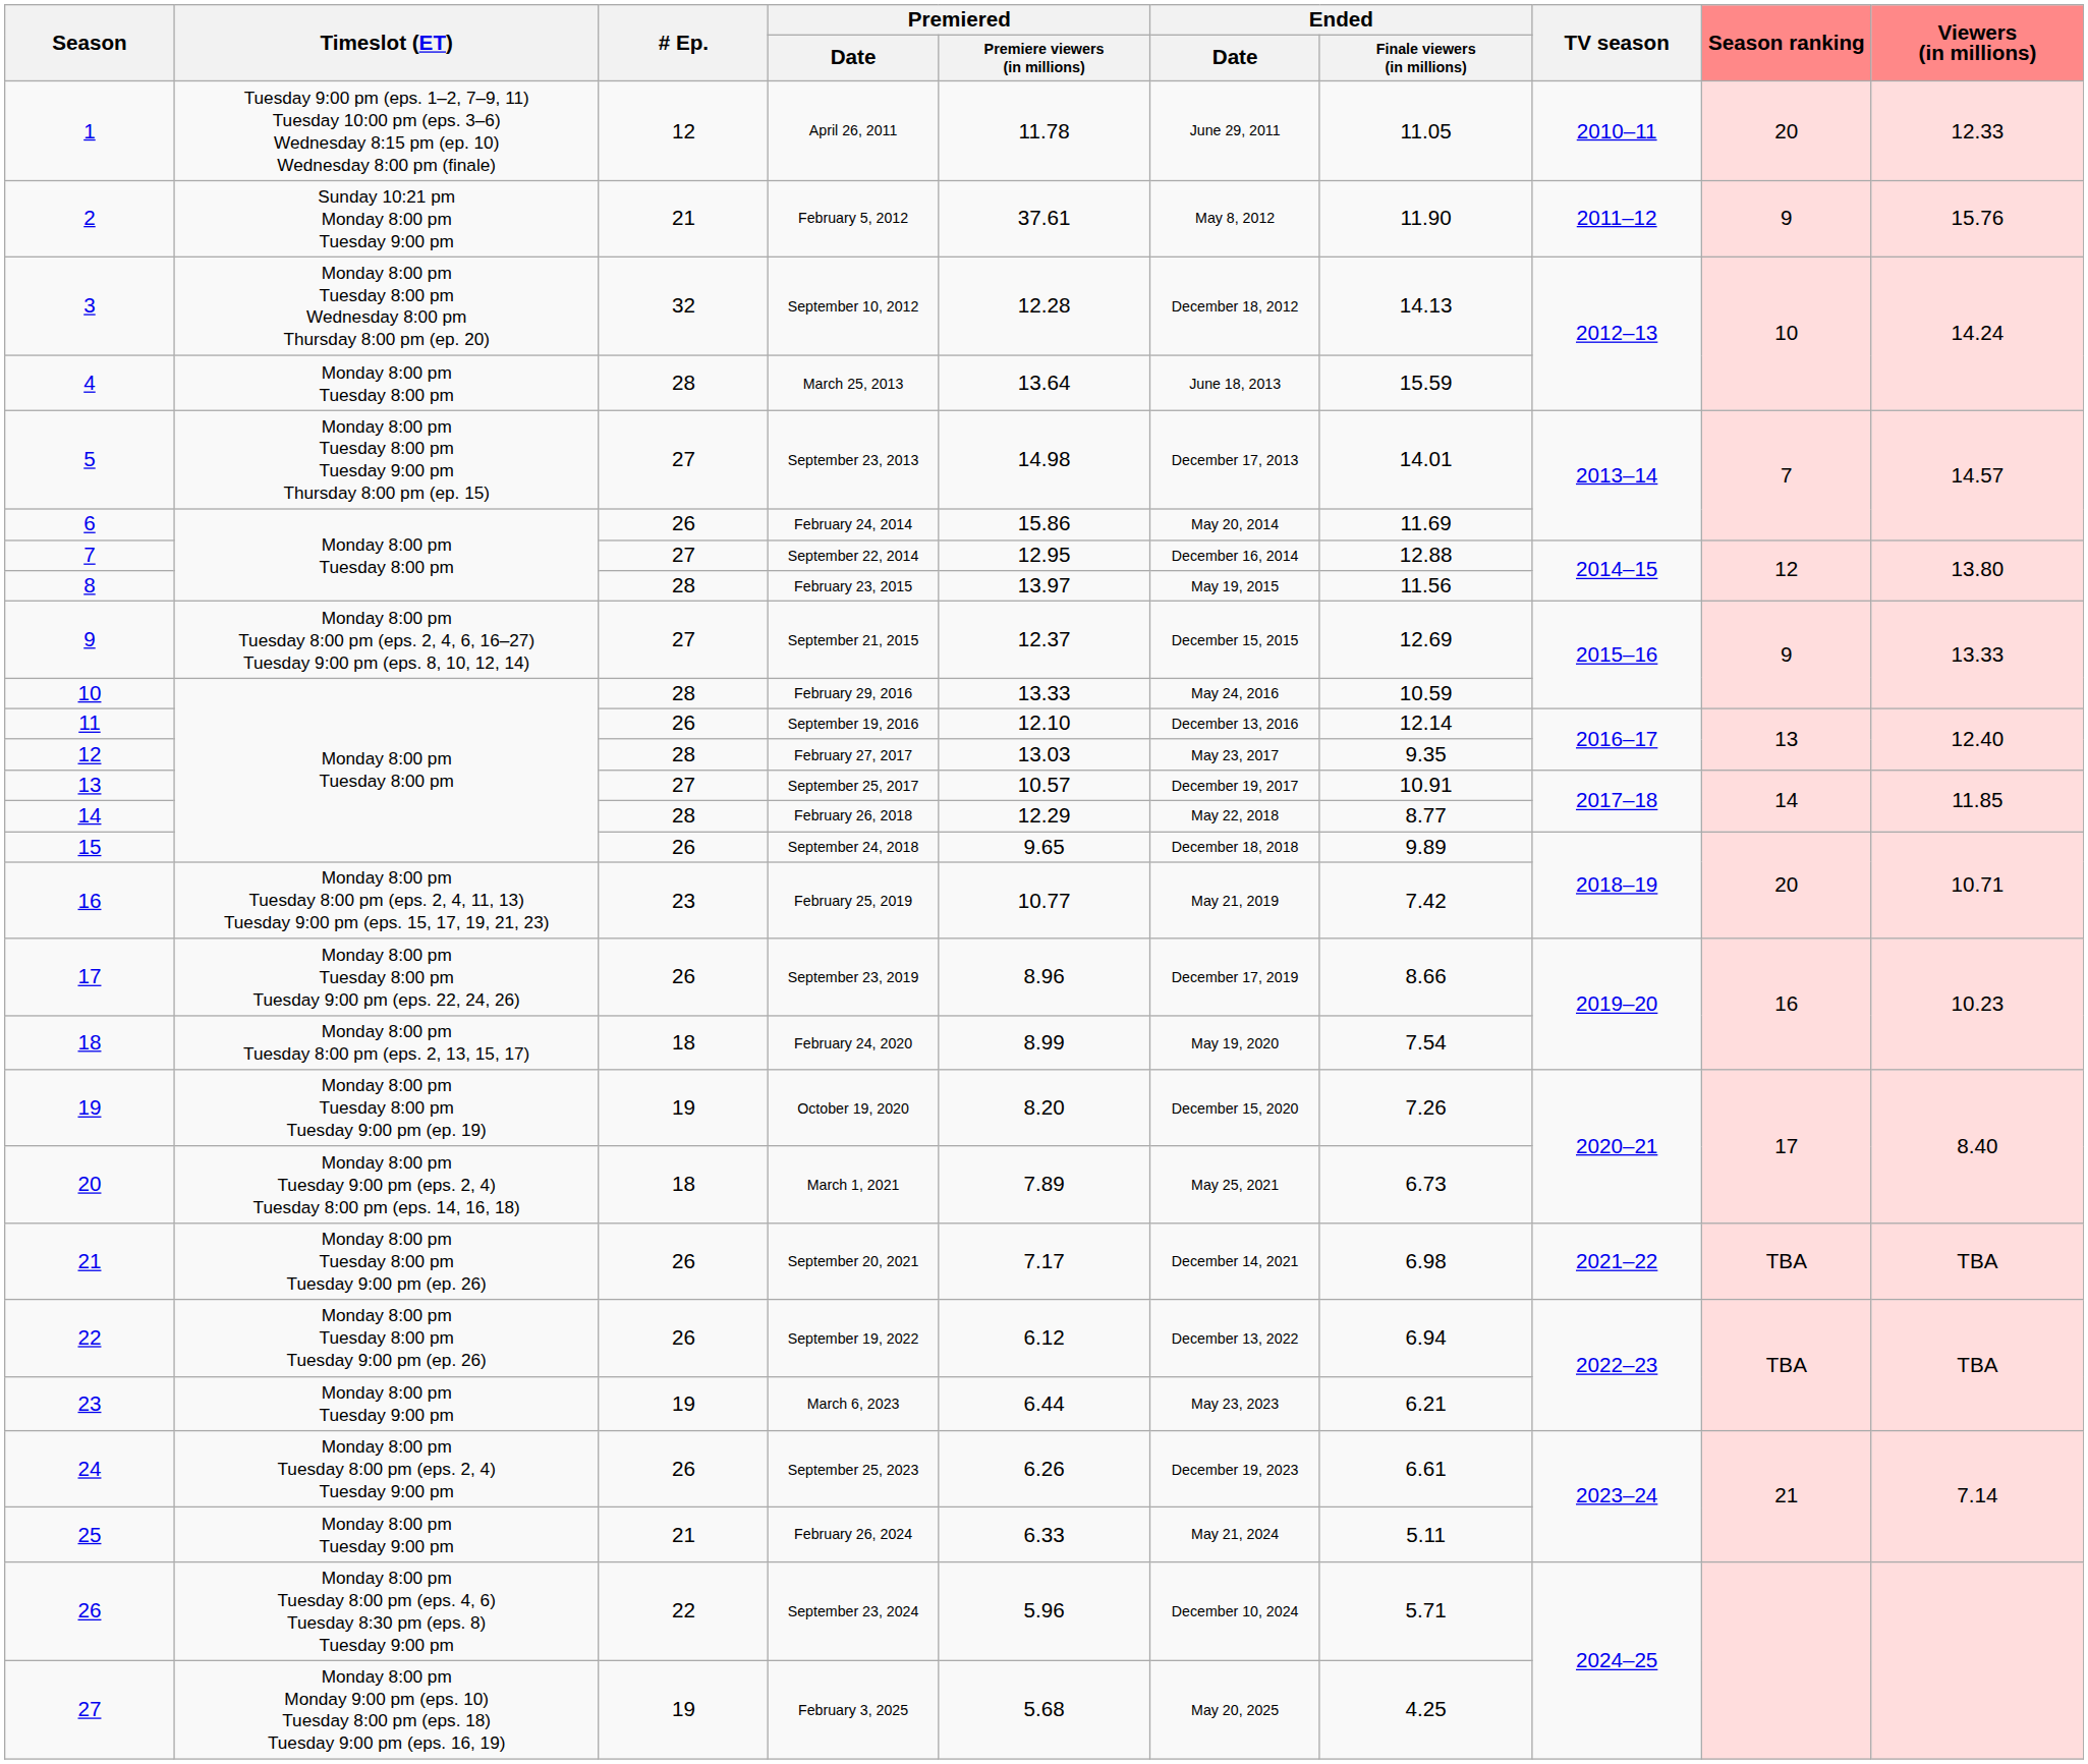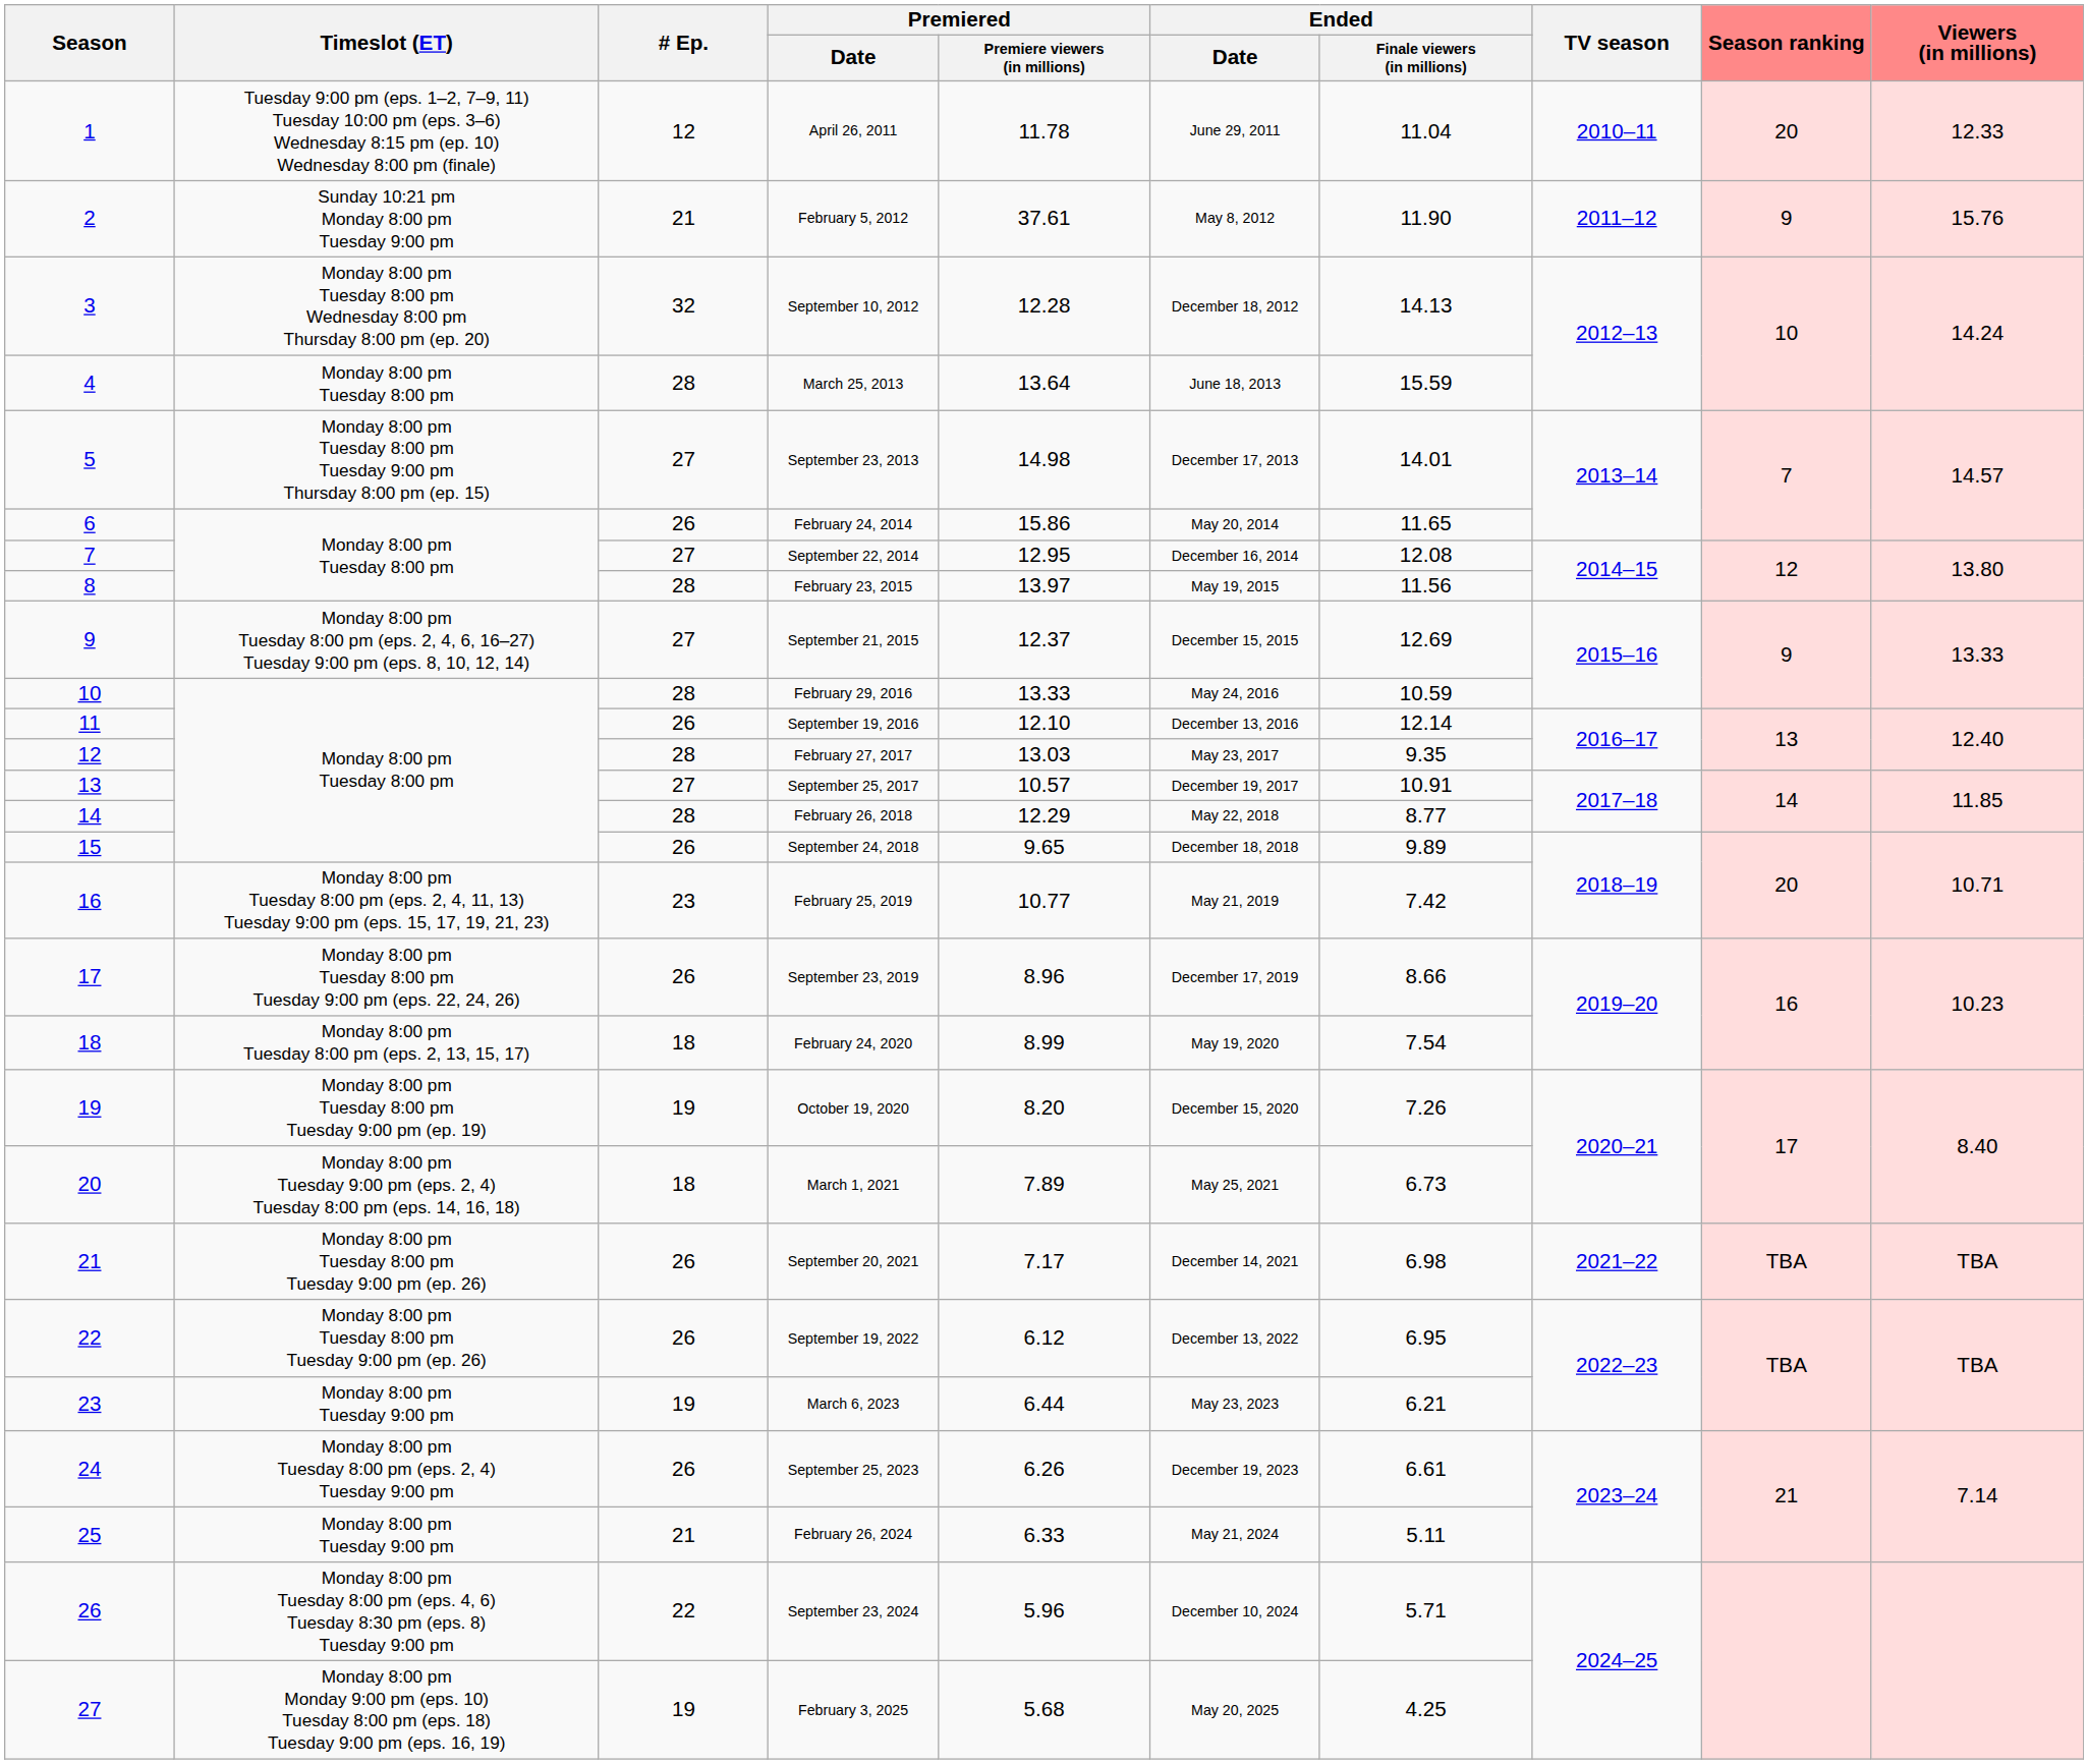April 26, 2011 | Ended / Finale viewers (in millions): 11.05 -> 11.04
February 24, 2014 | Ended / Finale viewers (in millions): 11.69 -> 11.65
September 22, 2014 | Ended / Finale viewers (in millions): 12.88 -> 12.08
September 19, 2022 | Ended / Finale viewers (in millions): 6.94 -> 6.95
